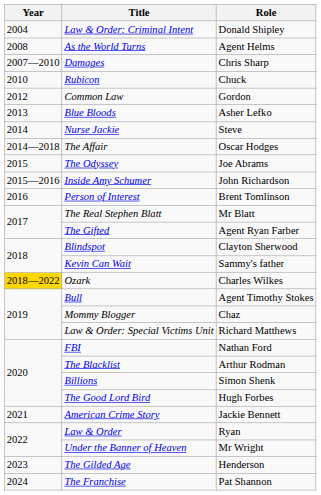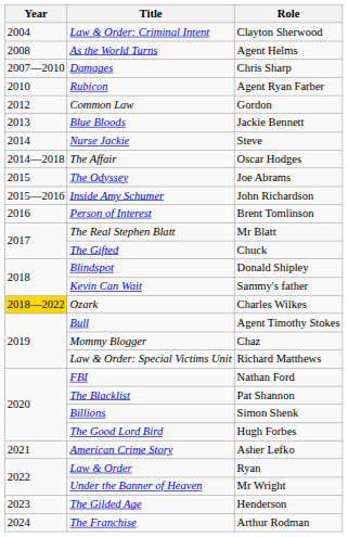Law & Order: Criminal Intent | Role: Donald Shipley -> Clayton Sherwood
Rubicon | Role: Chuck -> Agent Ryan Farber
Blue Bloods | Role: Asher Lefko -> Jackie Bennett
The Gifted | Role: Agent Ryan Farber -> Chuck
Blindspot | Role: Clayton Sherwood -> Donald Shipley
The Blacklist | Role: Arthur Rodman -> Pat Shannon
American Crime Story | Role: Jackie Bennett -> Asher Lefko
The Franchise | Role: Pat Shannon -> Arthur Rodman
